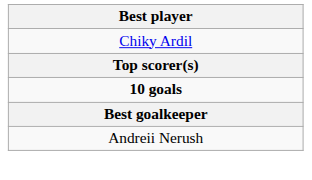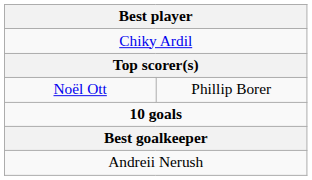+ row: Noël Ott | Phillip Borer
